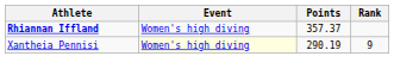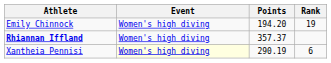+ row: Emily Chinnock | Women's high diving | 194.20 | 19
Xantheia Pennisi | Rank: 9 -> 6
